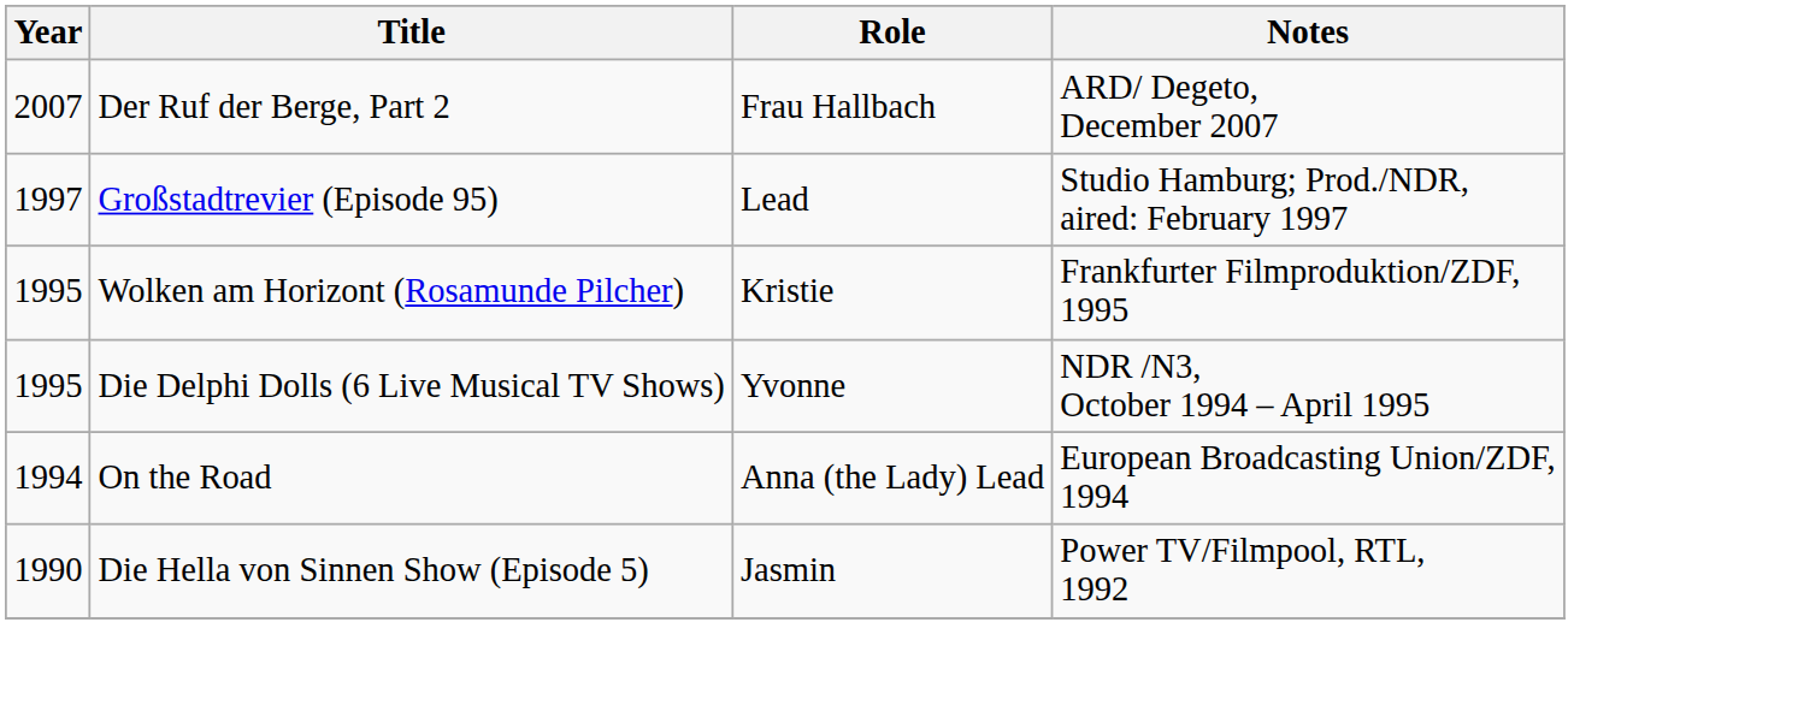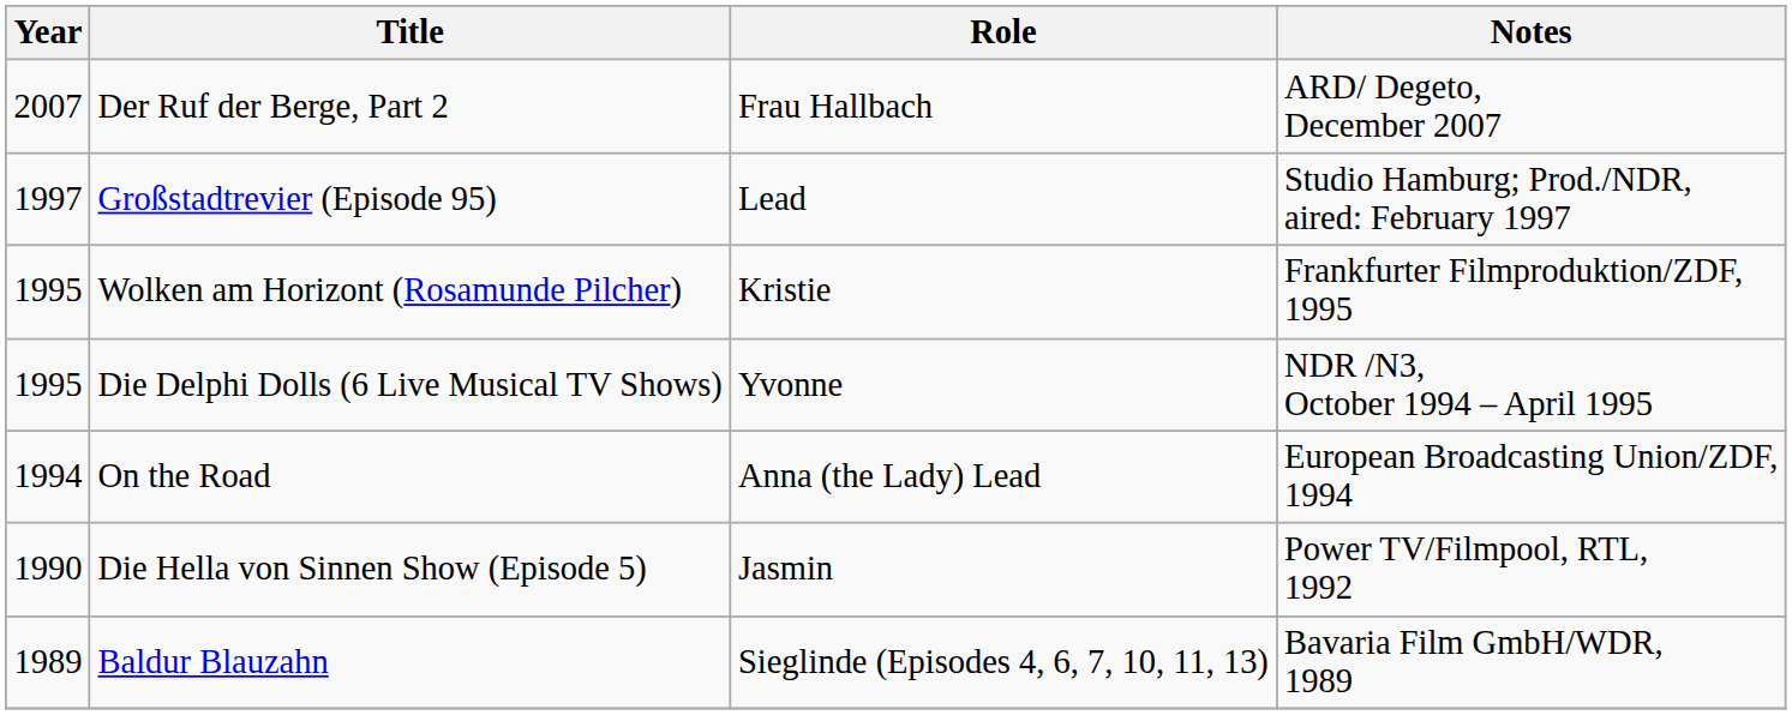+ row: 1989 | Baldur Blauzahn | Sieglinde (Episodes 4, 6, 7, 10, 11, 13) | Bavaria Film GmbH/WDR, 1989
